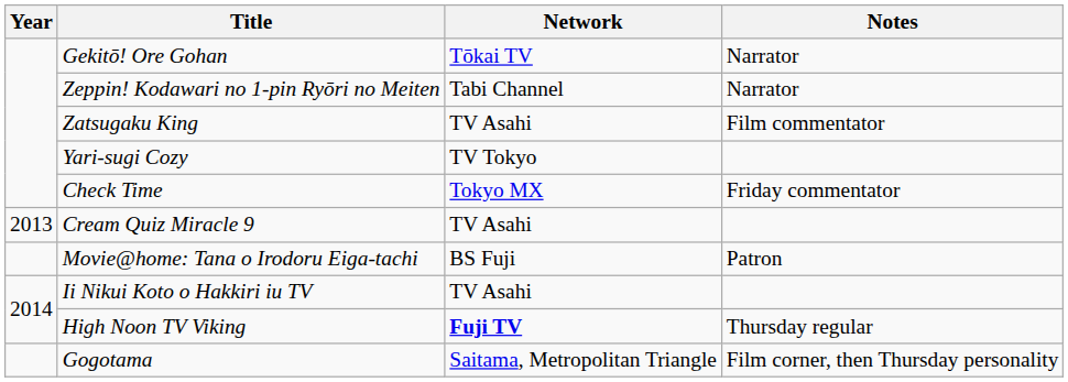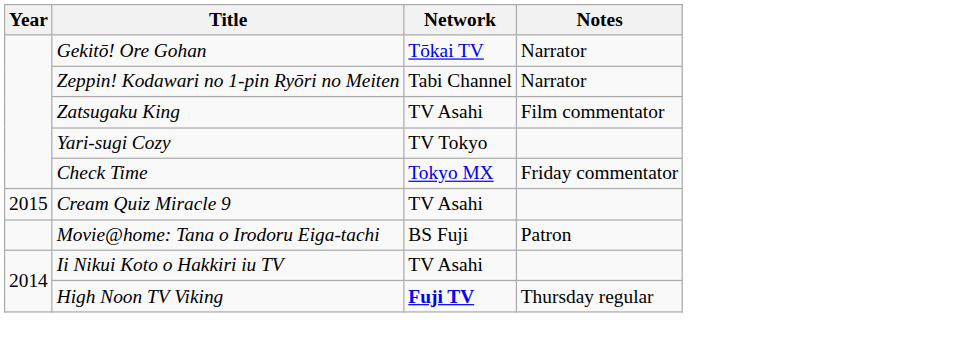Cream Quiz Miracle 9 | Year: 2013 -> 2015
- row: Gogotama | Saitama, Metropolitan Triangle | Film corner, then Thursday personality
